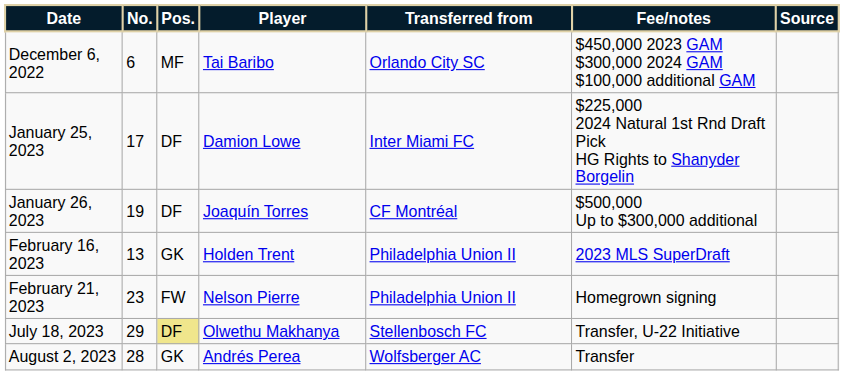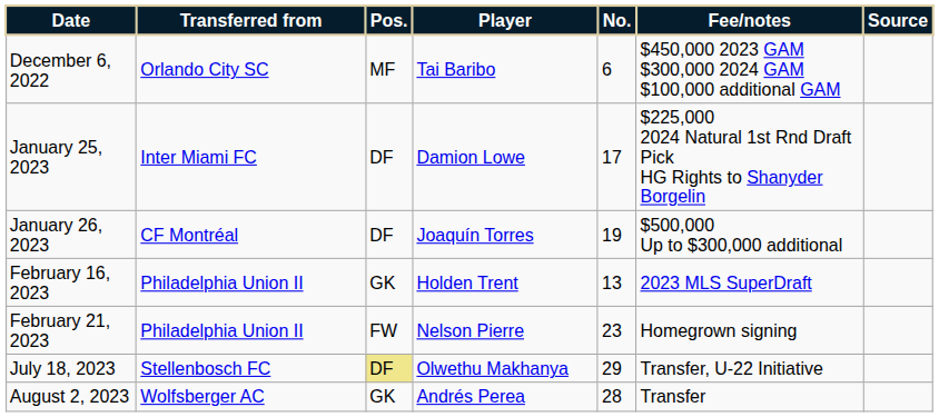columns swapped: No. <-> Transferred from
